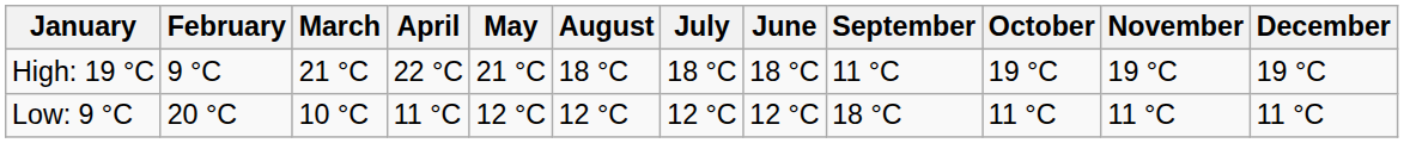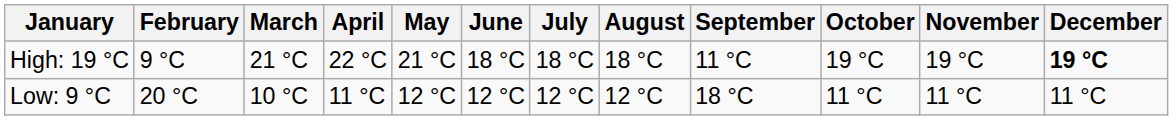columns swapped: June <-> August
High: 19 °C | December: normal -> bold
